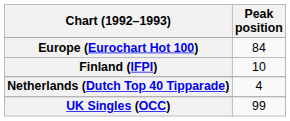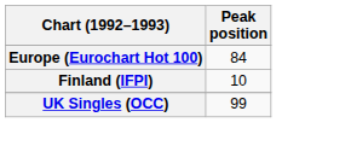- row: Netherlands (Dutch Top 40 Tipparade) | 4
